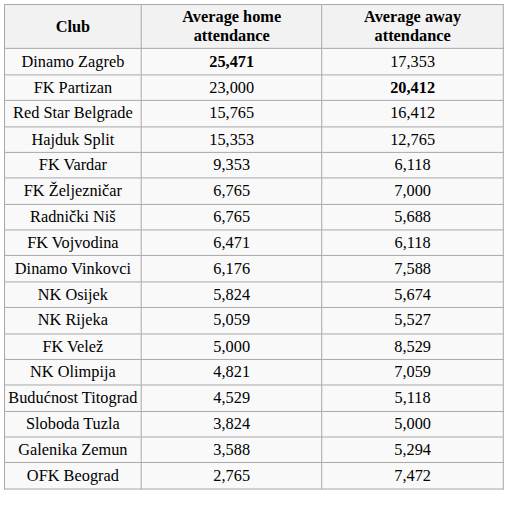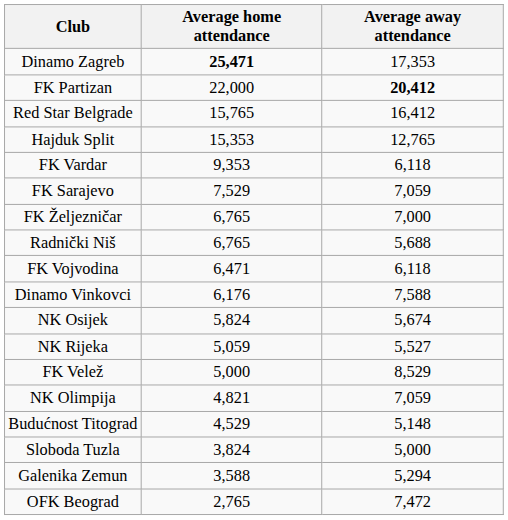FK Partizan | Average home attendance: 23,000 -> 22,000
+ row: FK Sarajevo | 7,529 | 7,059
Budućnost Titograd | Average away attendance: 5,118 -> 5,148
